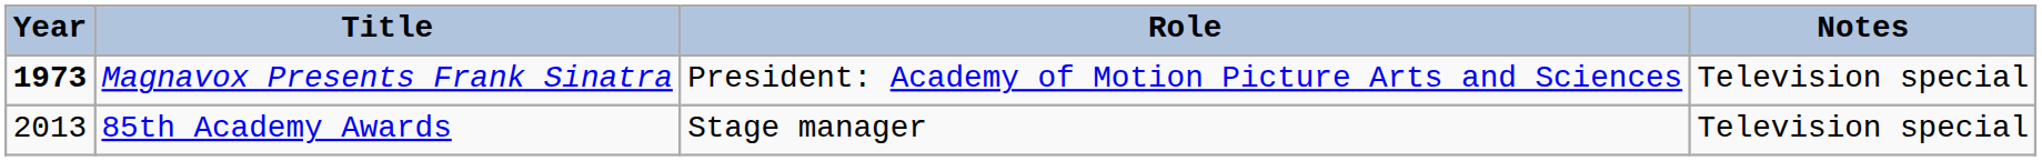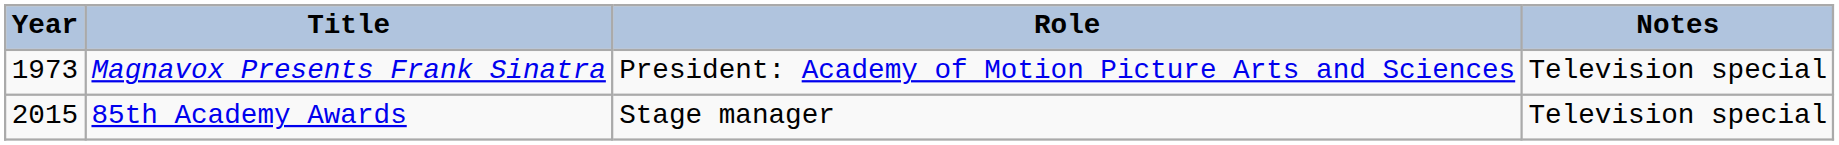Magnavox Presents Frank Sinatra | Year: bold -> normal
85th Academy Awards | Year: 2013 -> 2015
